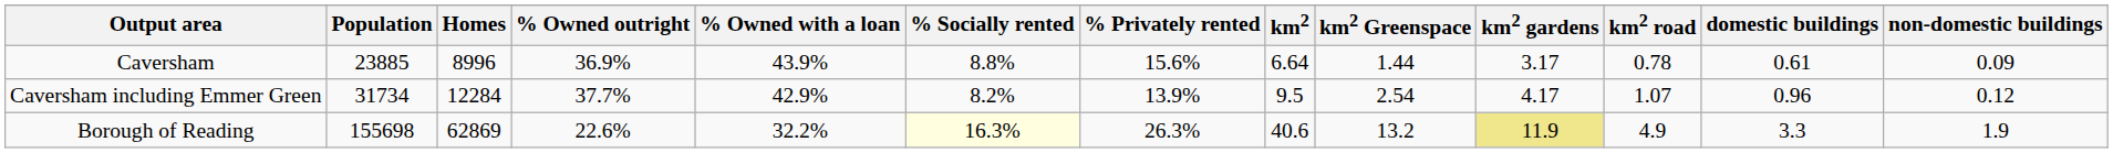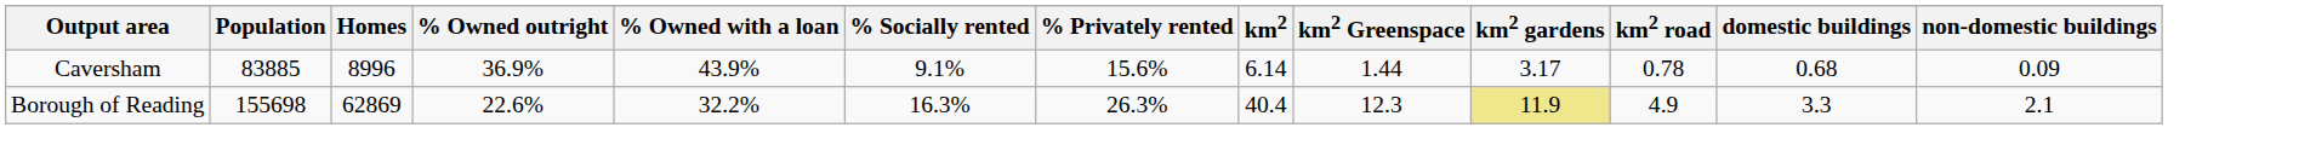Caversham | Population: 23885 -> 83885
Caversham | % Socially rented: 8.8% -> 9.1%
Caversham | km2: 6.64 -> 6.14
Caversham | domestic buildings: 0.61 -> 0.68
- row: Caversham including Emmer Green | 31734 | 12284 | 37.7% | 42.9% | 8.2% | 13.9% | 9.5 | 2.54 | 4.17 | 1.07 | 0.96 | 0.12
Borough of Reading | % Socially rented: lightyellow background -> no background
Borough of Reading | km2: 40.6 -> 40.4
Borough of Reading | km2 Greenspace: 13.2 -> 12.3
Borough of Reading | non-domestic buildings: 1.9 -> 2.1
